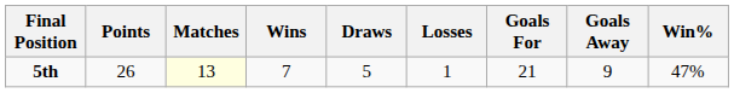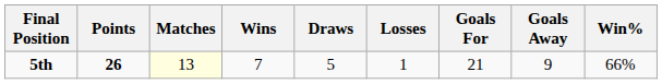5th | Points: normal -> bold
5th | Win%: 47% -> 66%
